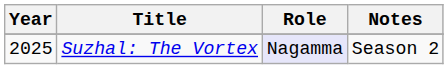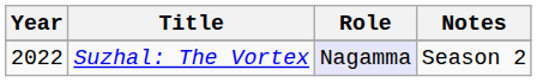Suzhal: The Vortex | Year: 2025 -> 2022
